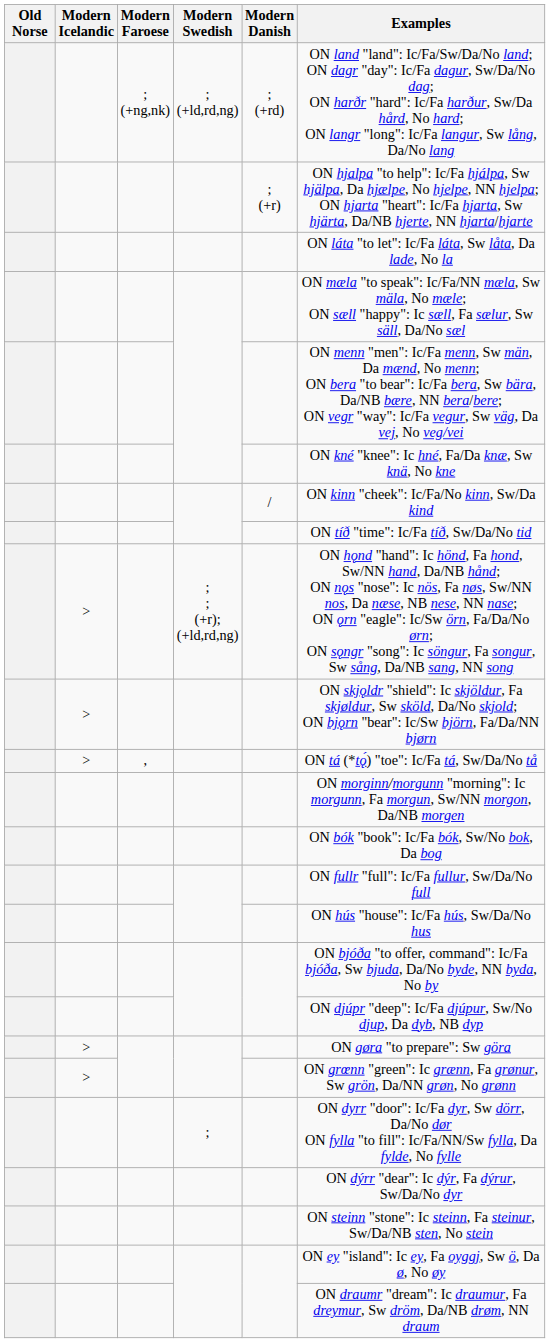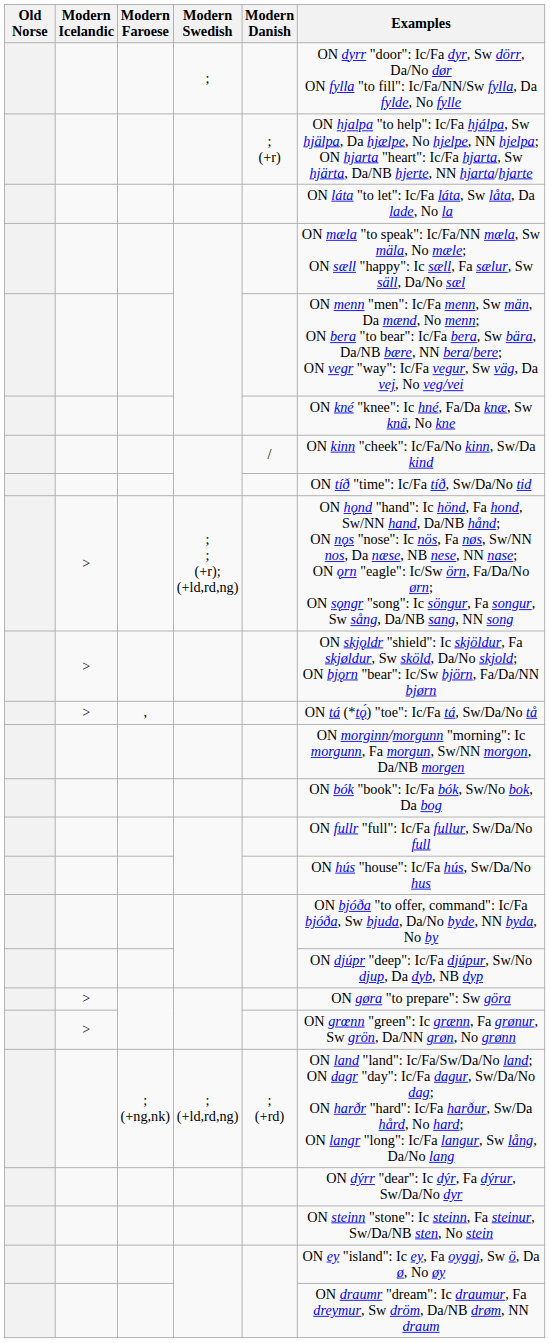rows swapped: ; (+ld,rd,ng) <-> ;
